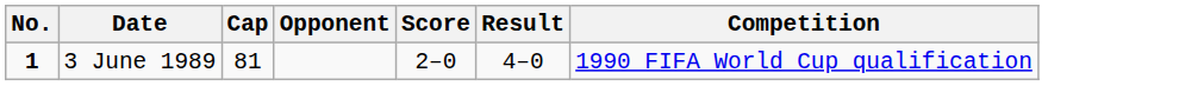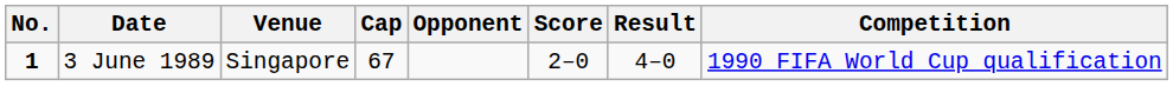+ column: Venue | Singapore
3 June 1989 | Cap: 81 -> 67
